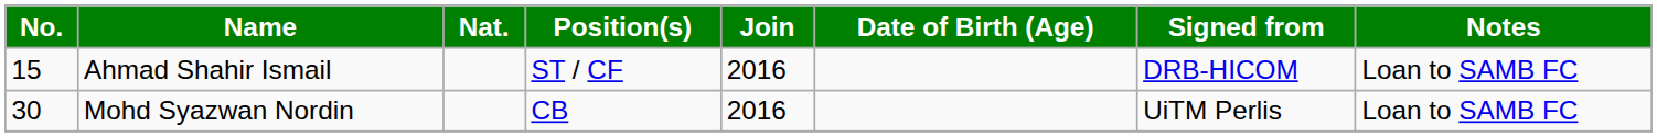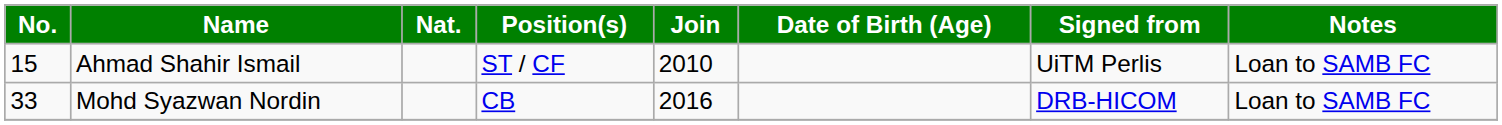Ahmad Shahir Ismail | Join: 2016 -> 2010
Ahmad Shahir Ismail | Signed from: DRB-HICOM -> UiTM Perlis
Mohd Syazwan Nordin | No.: 30 -> 33
Mohd Syazwan Nordin | Signed from: UiTM Perlis -> DRB-HICOM
